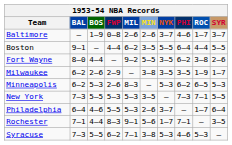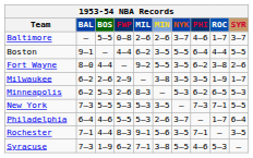Baltimore | BOS: 1–9 -> 5–5
Rochester | NYK: 1–7 -> 3–5
Syracuse | BOS: 5–5 -> 1–9
Syracuse | NYK: 5–3 -> 5–5
